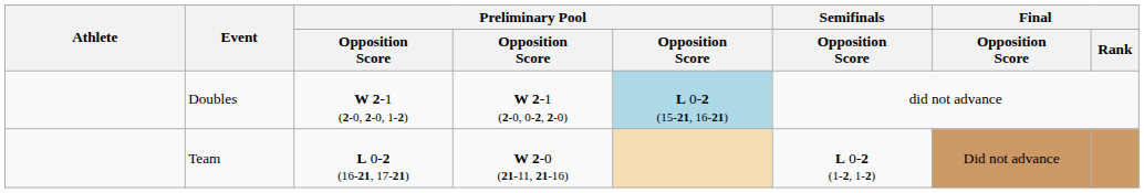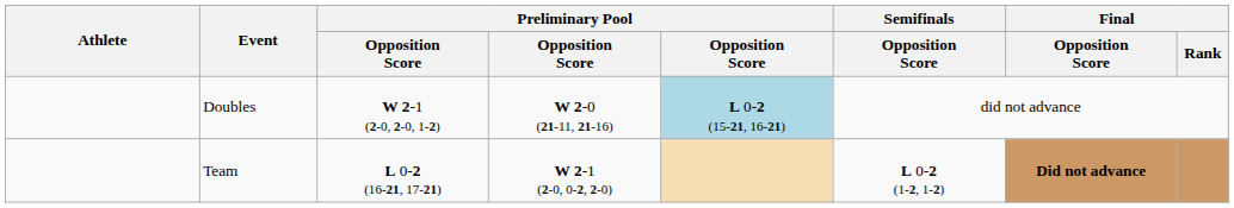Doubles | column 4: W 2-1 (2-0, 0-2, 2-0) -> W 2-0 (21-11, 21-16)
Team | column 4: W 2-0 (21-11, 21-16) -> W 2-1 (2-0, 0-2, 2-0)
Team | Final / Opposition Score: normal -> bold
